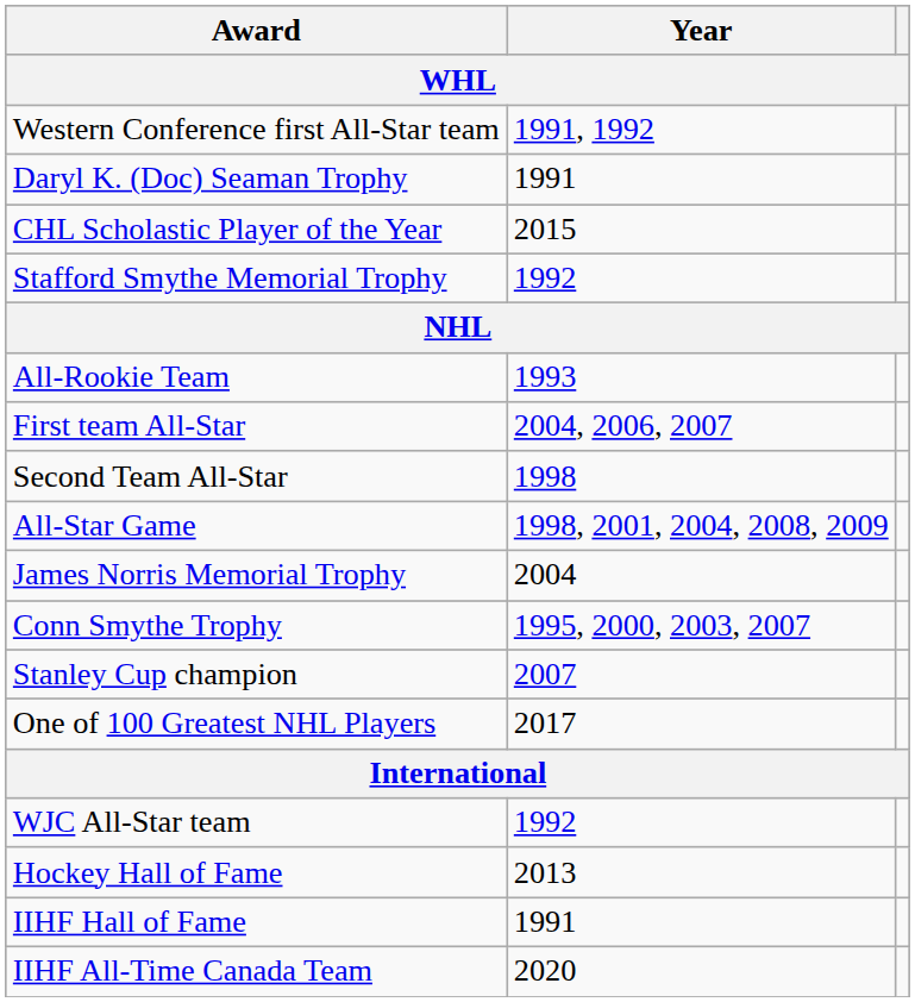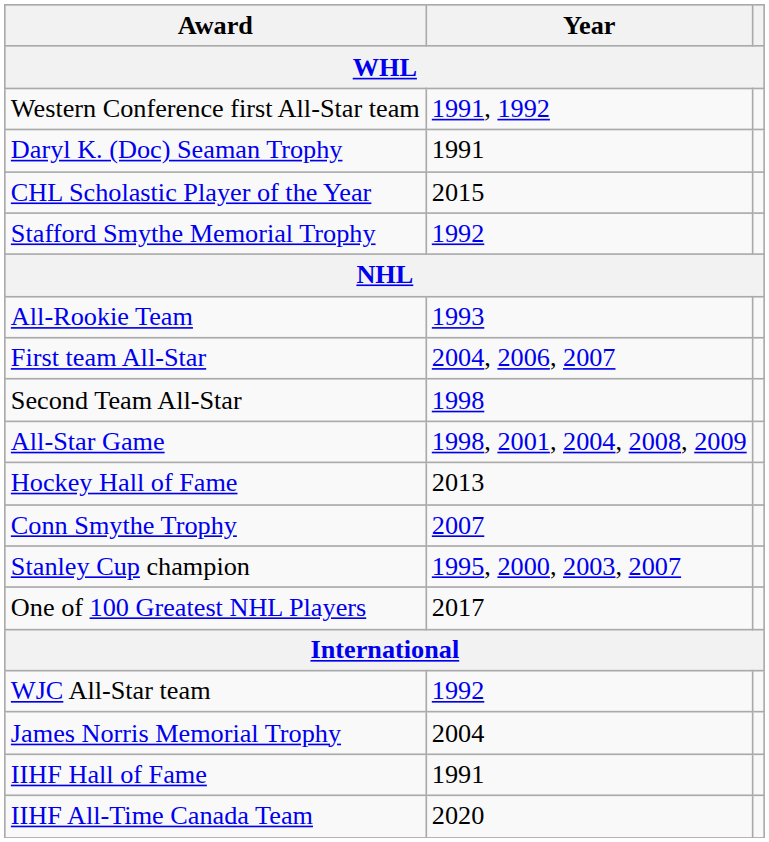rows swapped: James Norris Memorial Trophy <-> Hockey Hall of Fame
Conn Smythe Trophy | Year: 1995, 2000, 2003, 2007 -> 2007
Stanley Cup champion | Year: 2007 -> 1995, 2000, 2003, 2007
